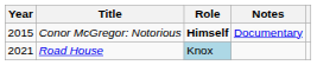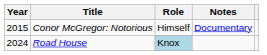Conor McGregor: Notorious | Role: bold -> normal
Road House | Year: 2021 -> 2024
